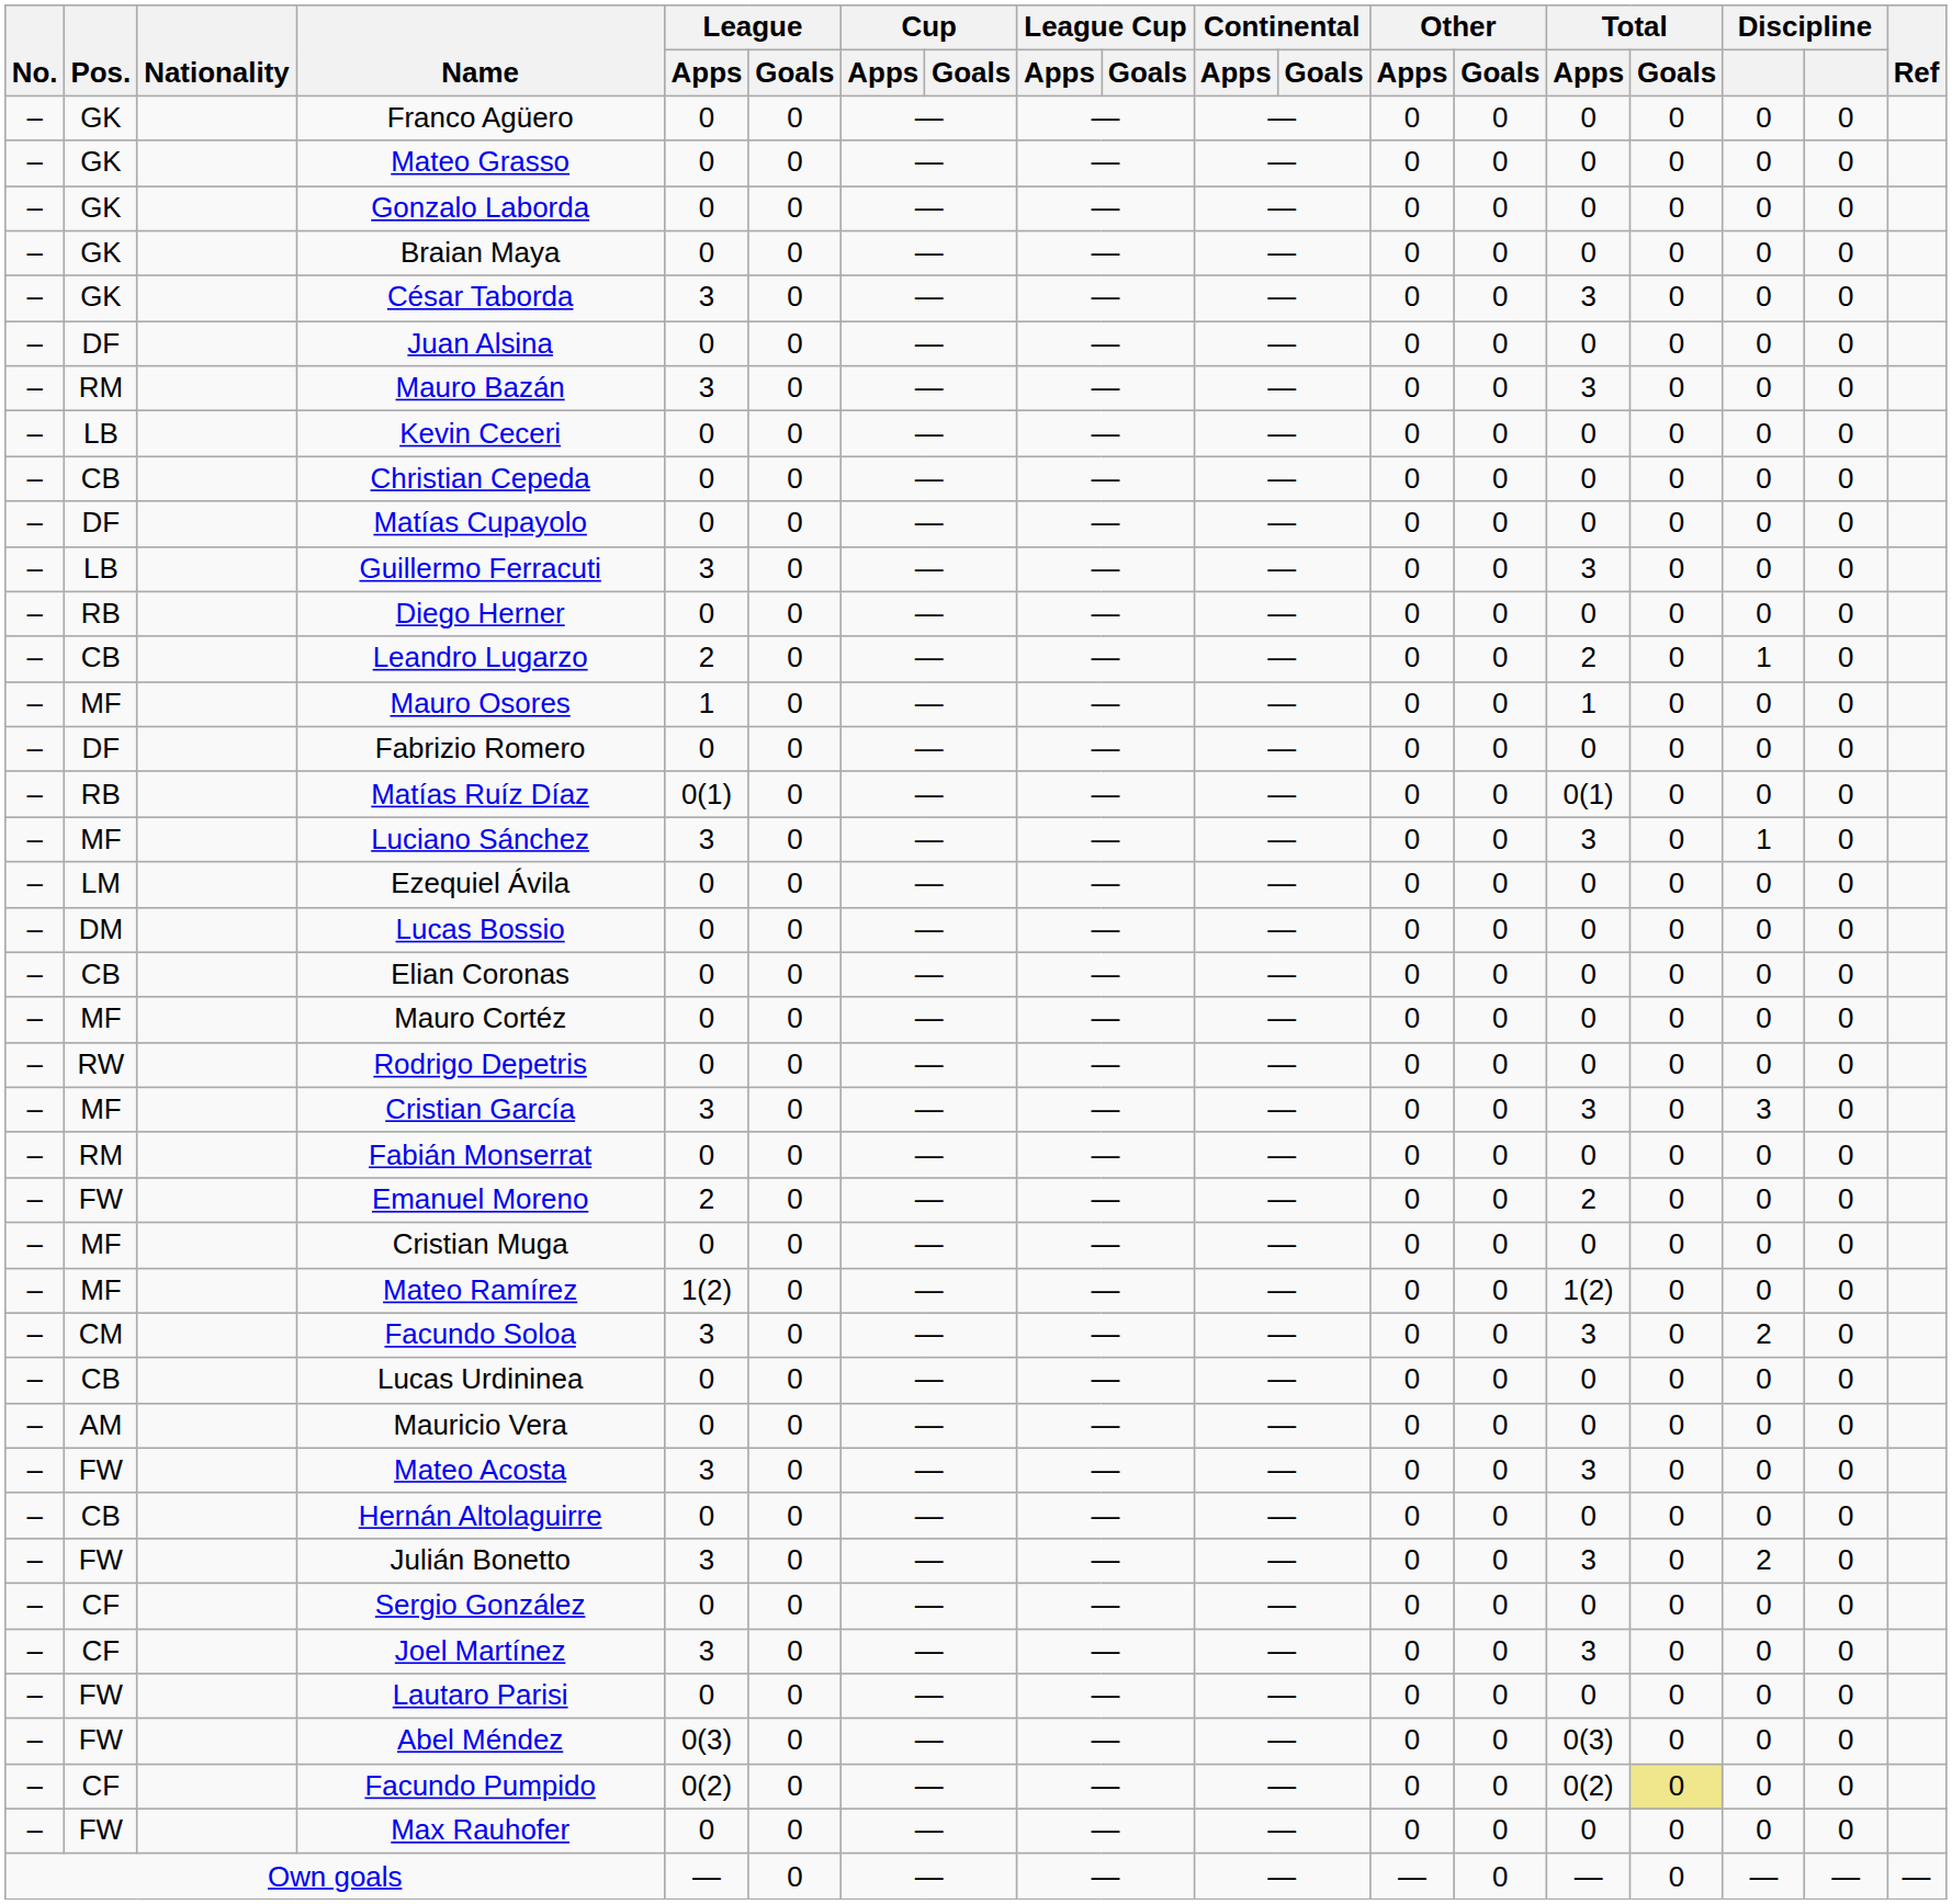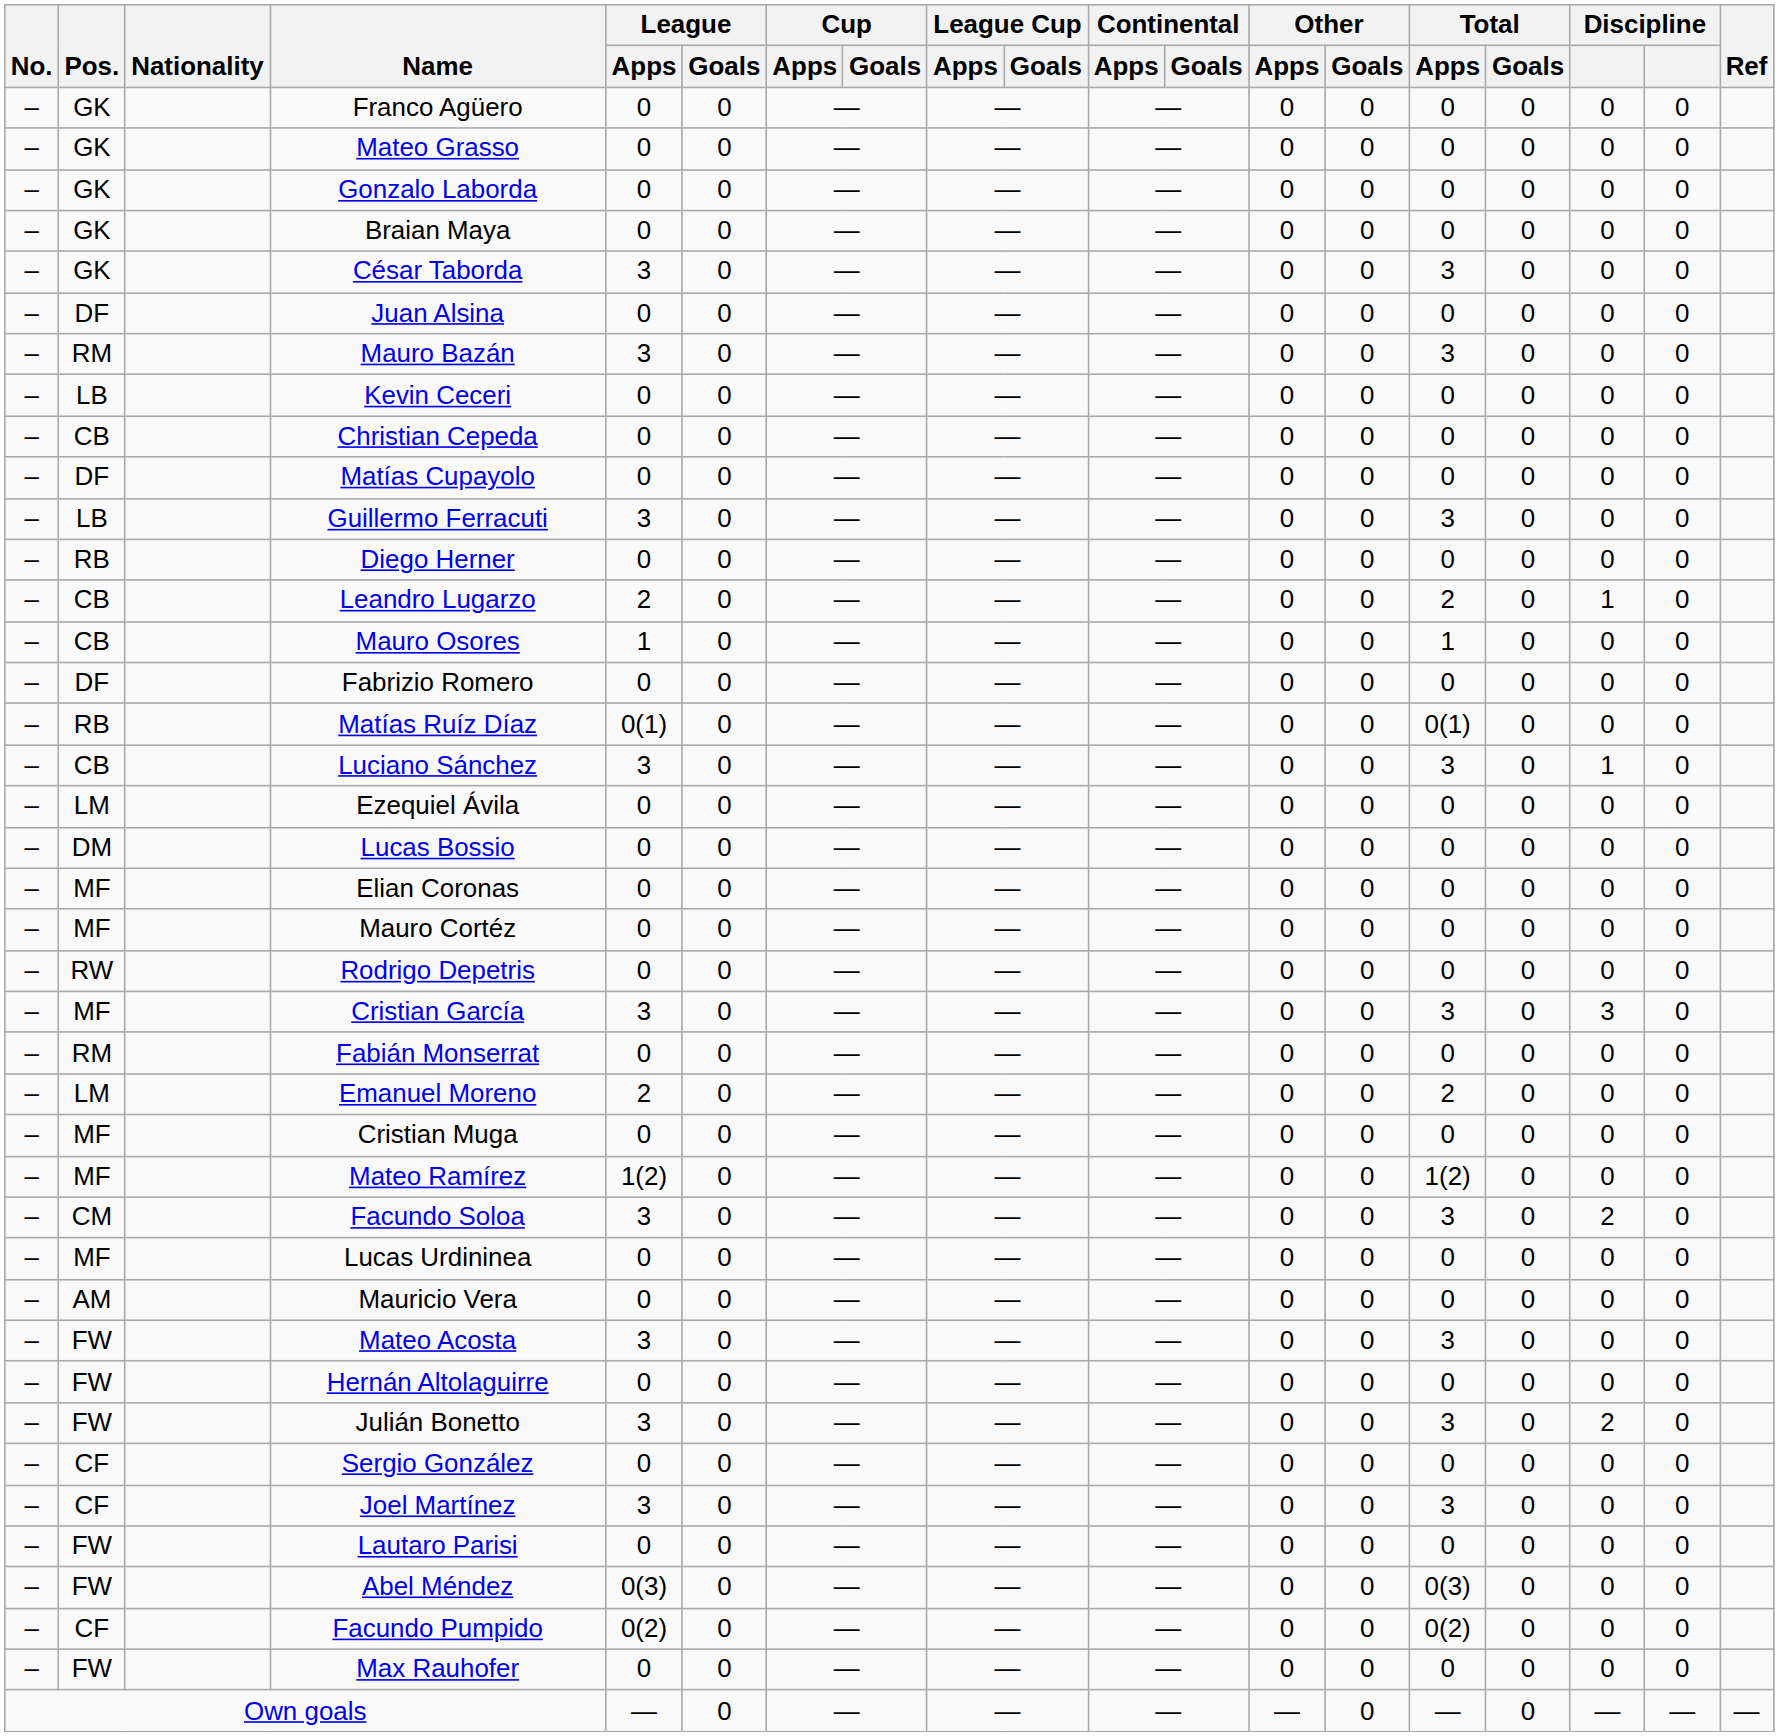Mauro Osores | Pos.: MF -> CB
Luciano Sánchez | Pos.: MF -> CB
Elian Coronas | Pos.: CB -> MF
Emanuel Moreno | Pos.: FW -> LM
Lucas Urdininea | Pos.: CB -> MF
Hernán Altolaguirre | Pos.: CB -> FW
Facundo Pumpido | Total / Goals: khaki background -> no background
